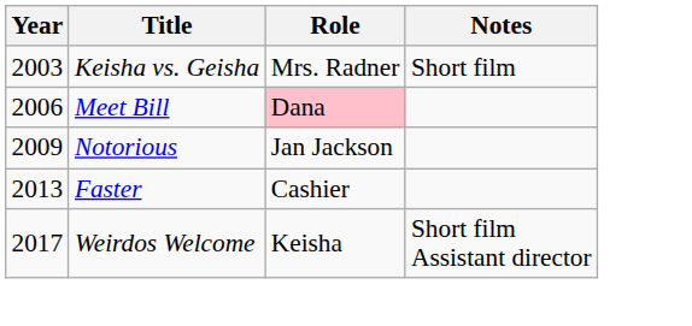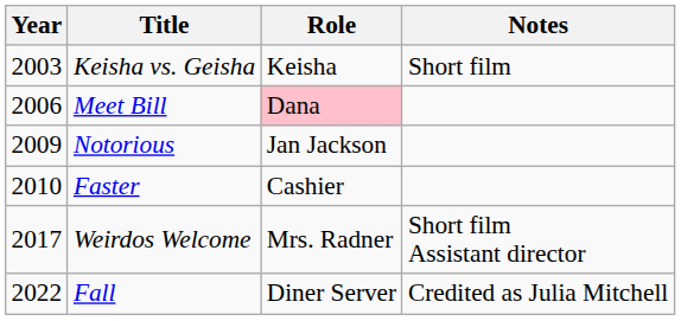Keisha vs. Geisha | Role: Mrs. Radner -> Keisha
Faster | Year: 2013 -> 2010
Weirdos Welcome | Role: Keisha -> Mrs. Radner
+ row: 2022 | Fall | Diner Server | Credited as Julia Mitchell
